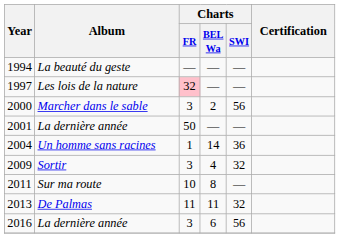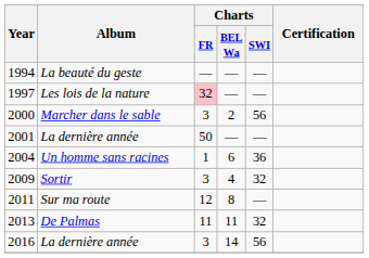2004 | Charts / BEL Wa: 14 -> 6
2011 | Charts / FR: 10 -> 12
2016 | Charts / BEL Wa: 6 -> 14
